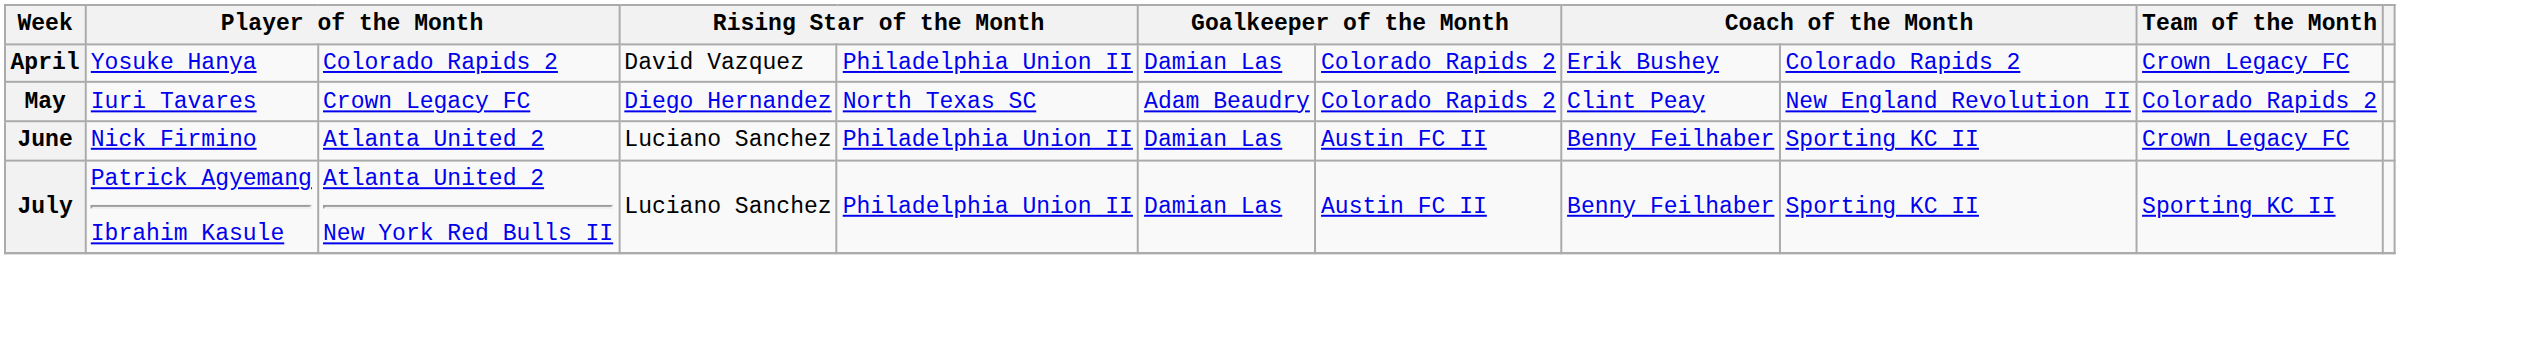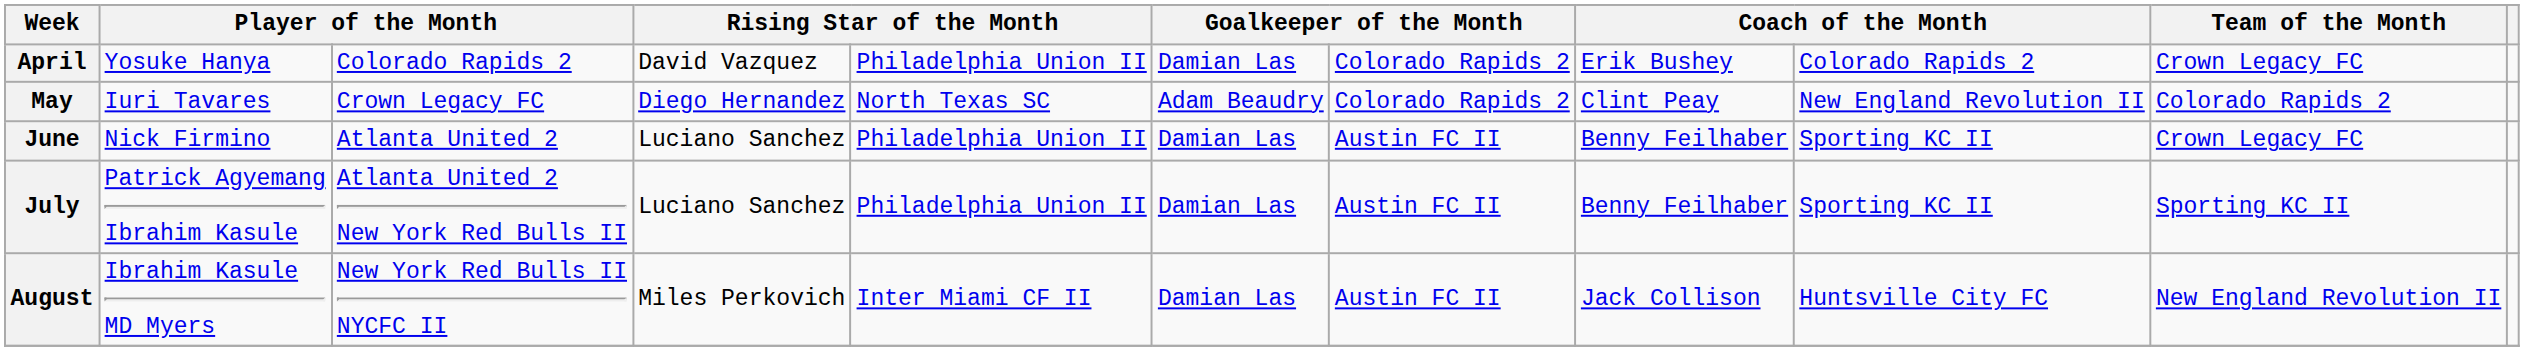+ row: August | Ibrahim Kasule MD Myers | New York Red Bulls II NYCFC II | Miles Perkovich | Inter Miami CF II | Damian Las | Austin FC II | Jack Collison | Huntsville City FC | New England Revolution II
